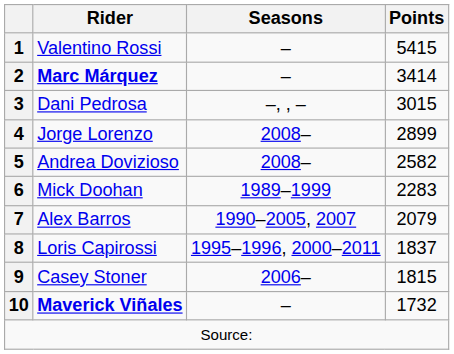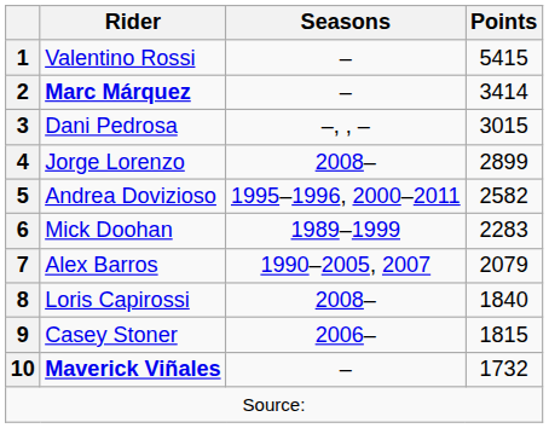5 | Seasons: 2008– -> 1995–1996, 2000–2011
8 | Seasons: 1995–1996, 2000–2011 -> 2008–
8 | Points: 1837 -> 1840
